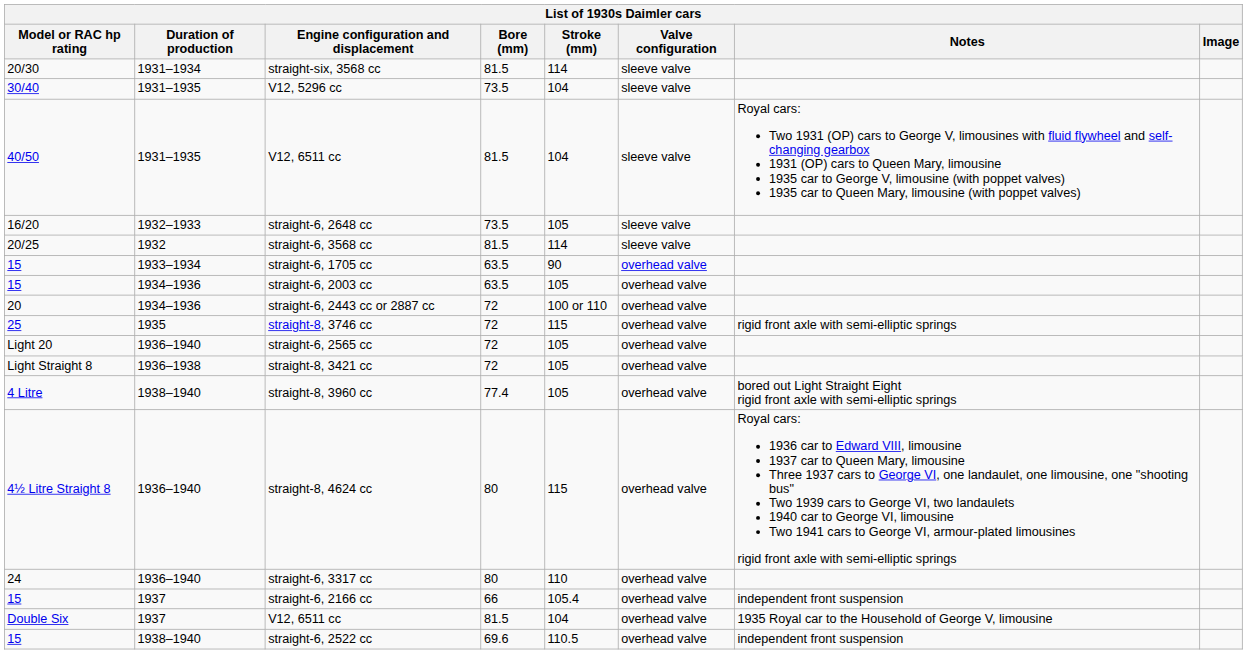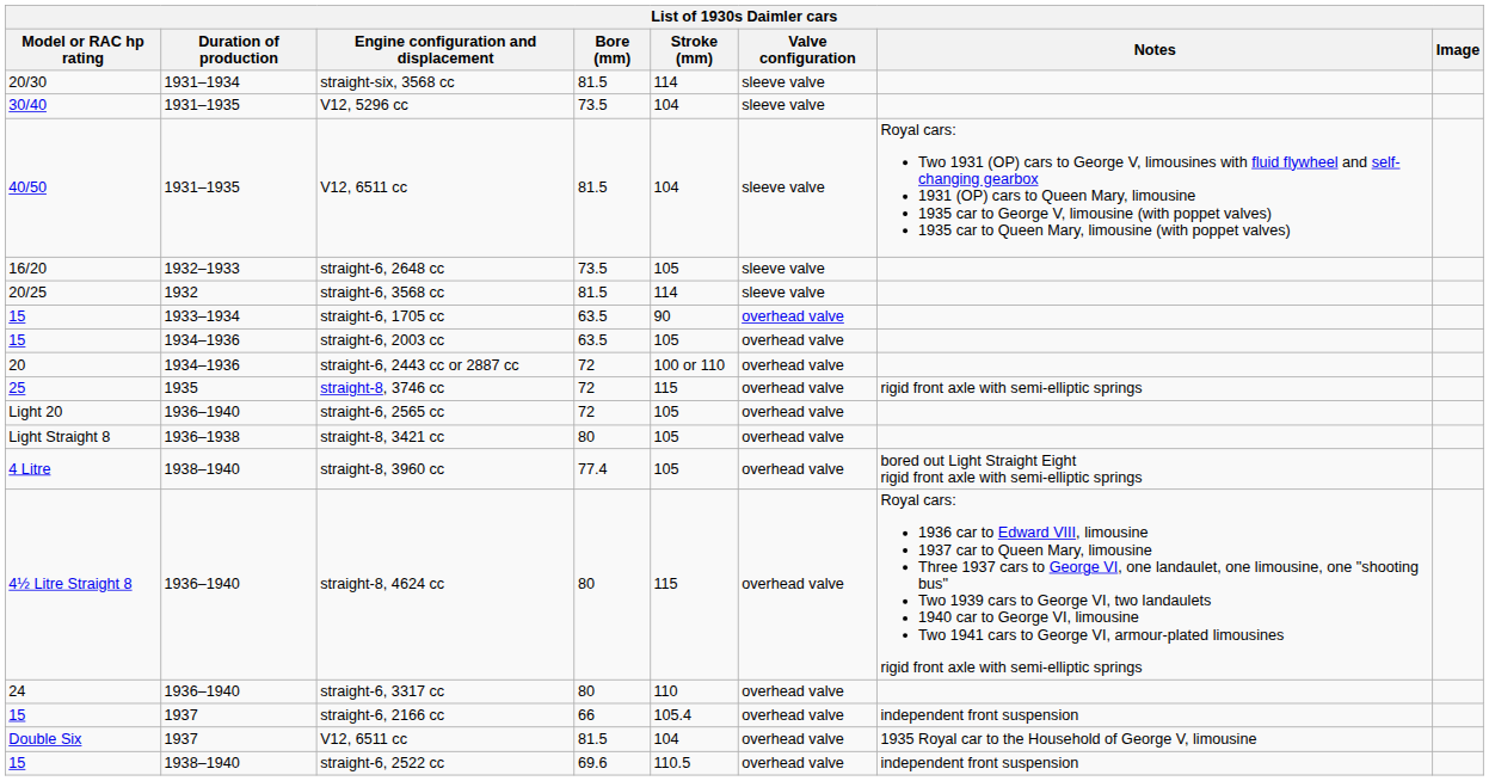straight-8, 3421 cc | Bore (mm): 72 -> 80
